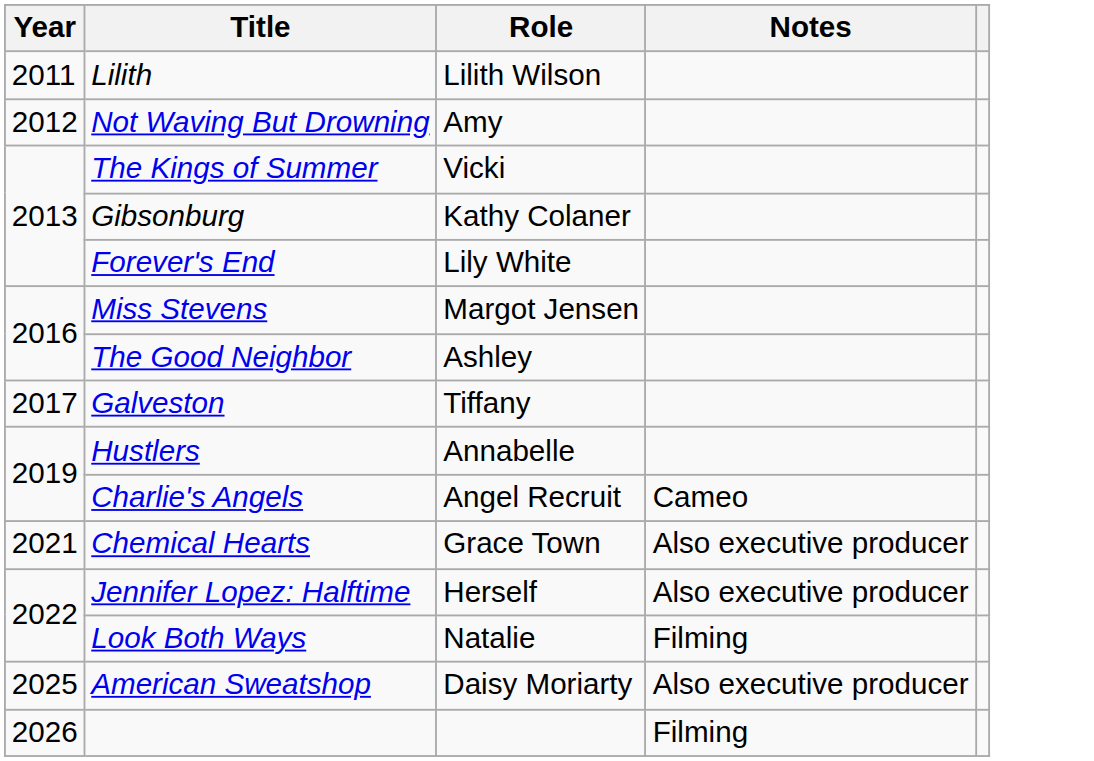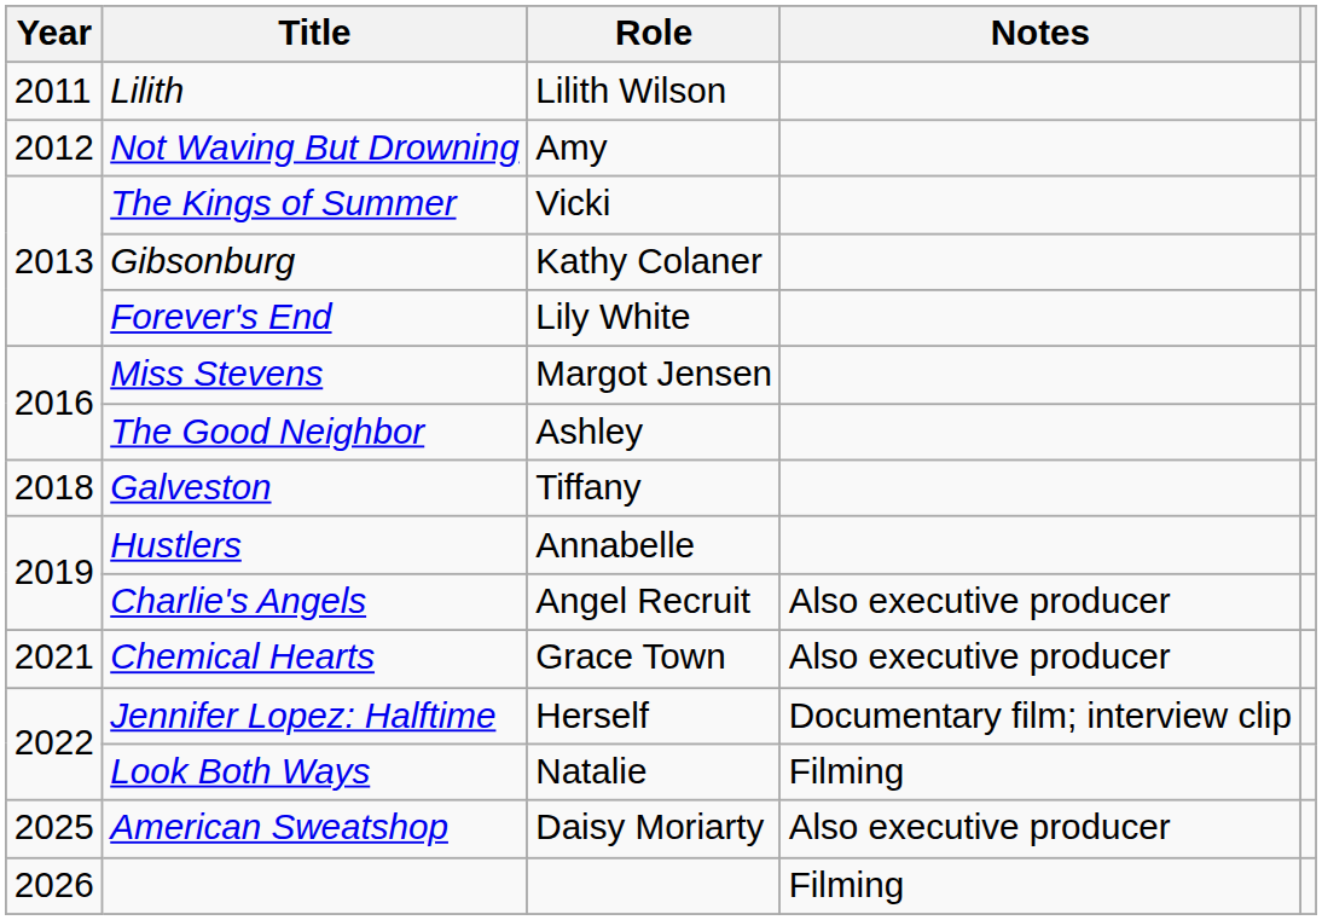Galveston | Year: 2017 -> 2018
Charlie's Angels | Notes: Cameo -> Also executive producer
Jennifer Lopez: Halftime | Notes: Also executive producer -> Documentary film; interview clip
